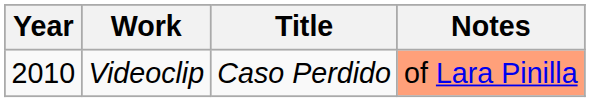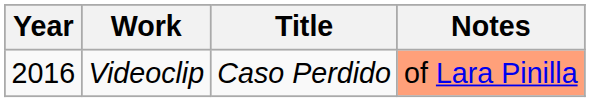Videoclip | Year: 2010 -> 2016
